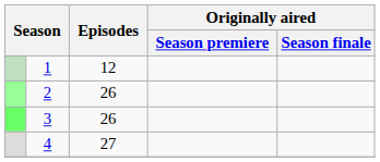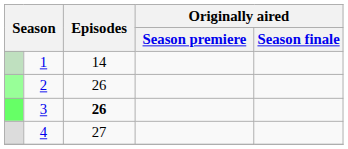1 | Episodes: 12 -> 14
3 | Episodes: normal -> bold
